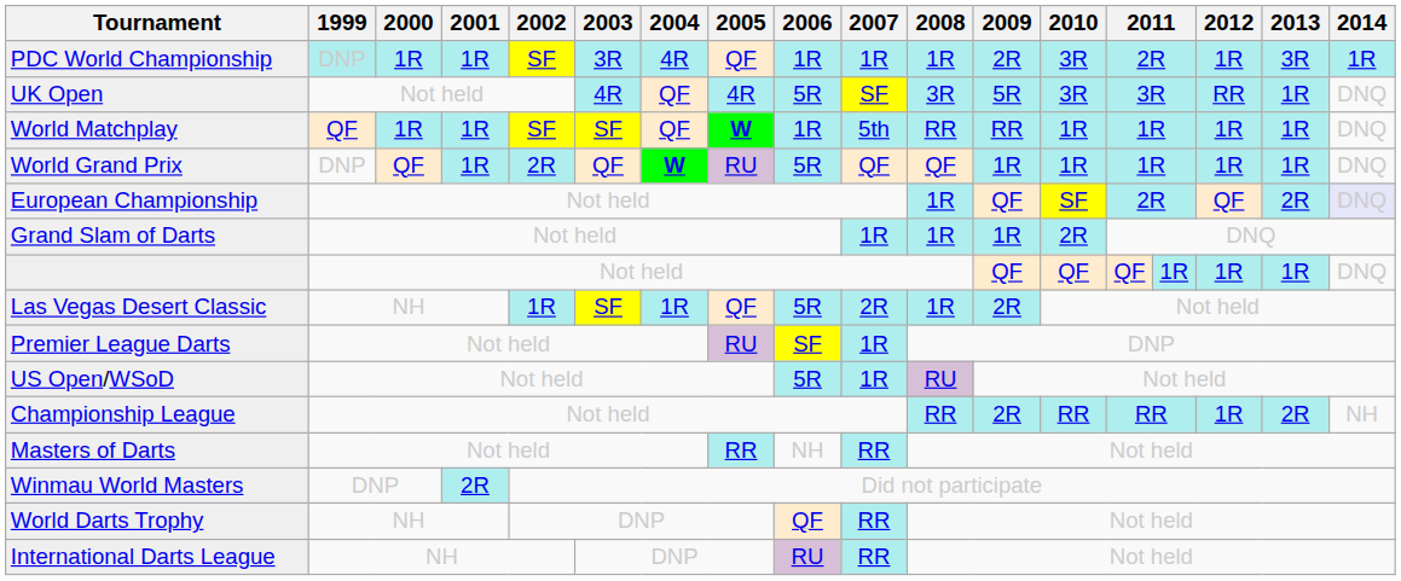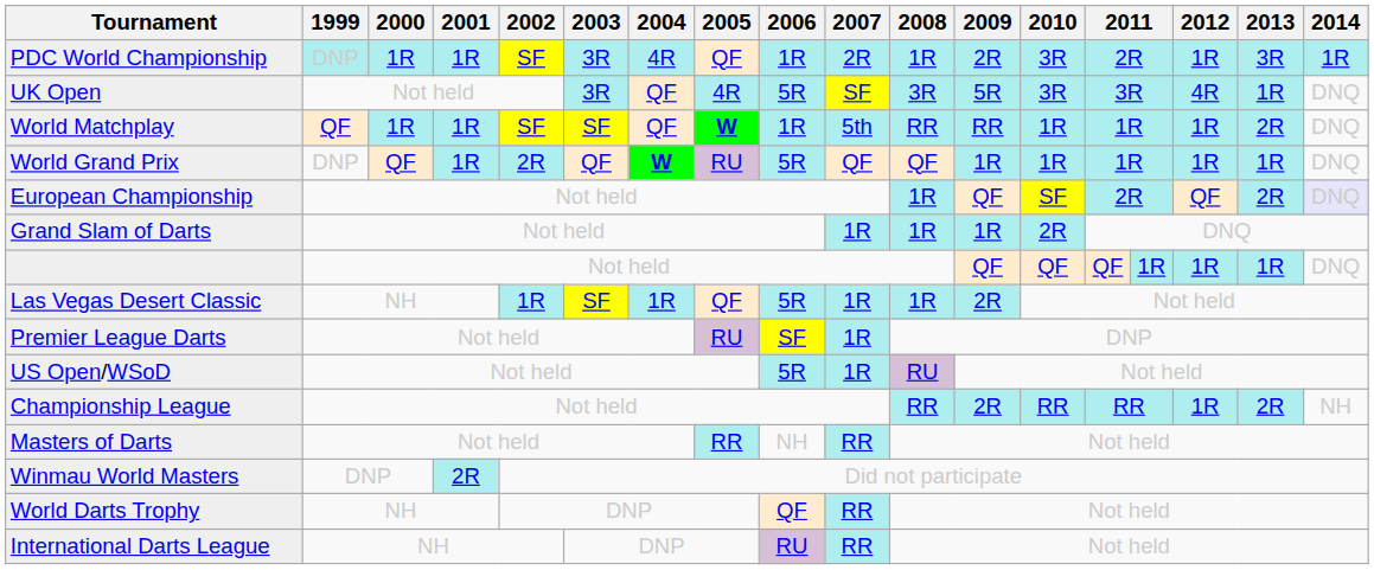PDC World Championship | 2007: 1R -> 2R
UK Open | 2003: 4R -> 3R
UK Open | 2012: RR -> 4R
World Matchplay | 2013: 1R -> 2R
Las Vegas Desert Classic | 2007: 2R -> 1R
